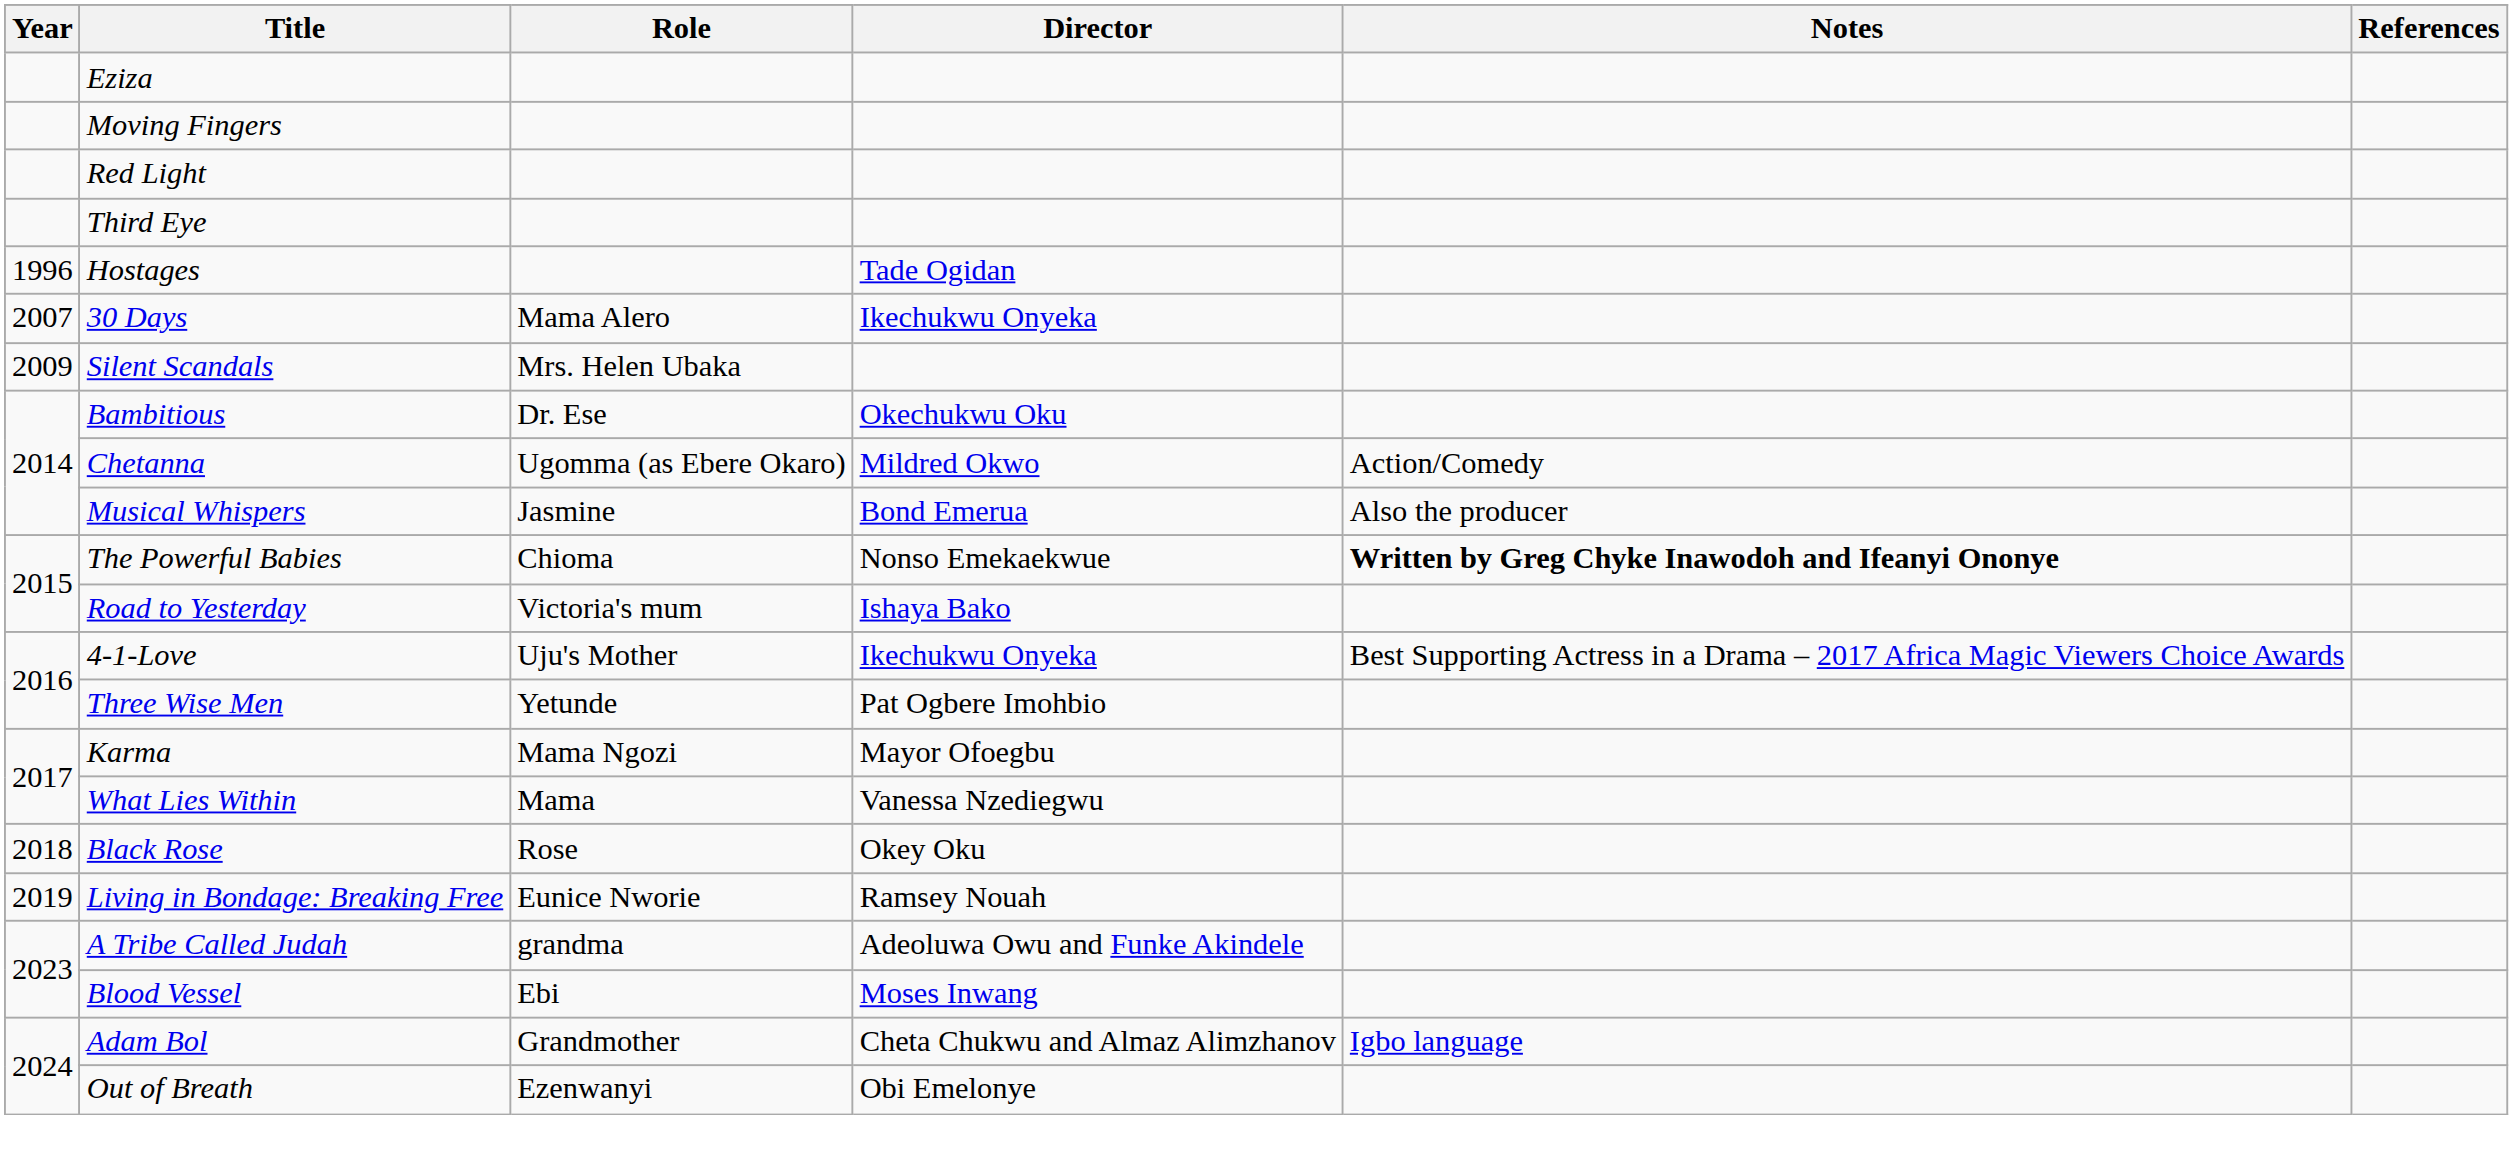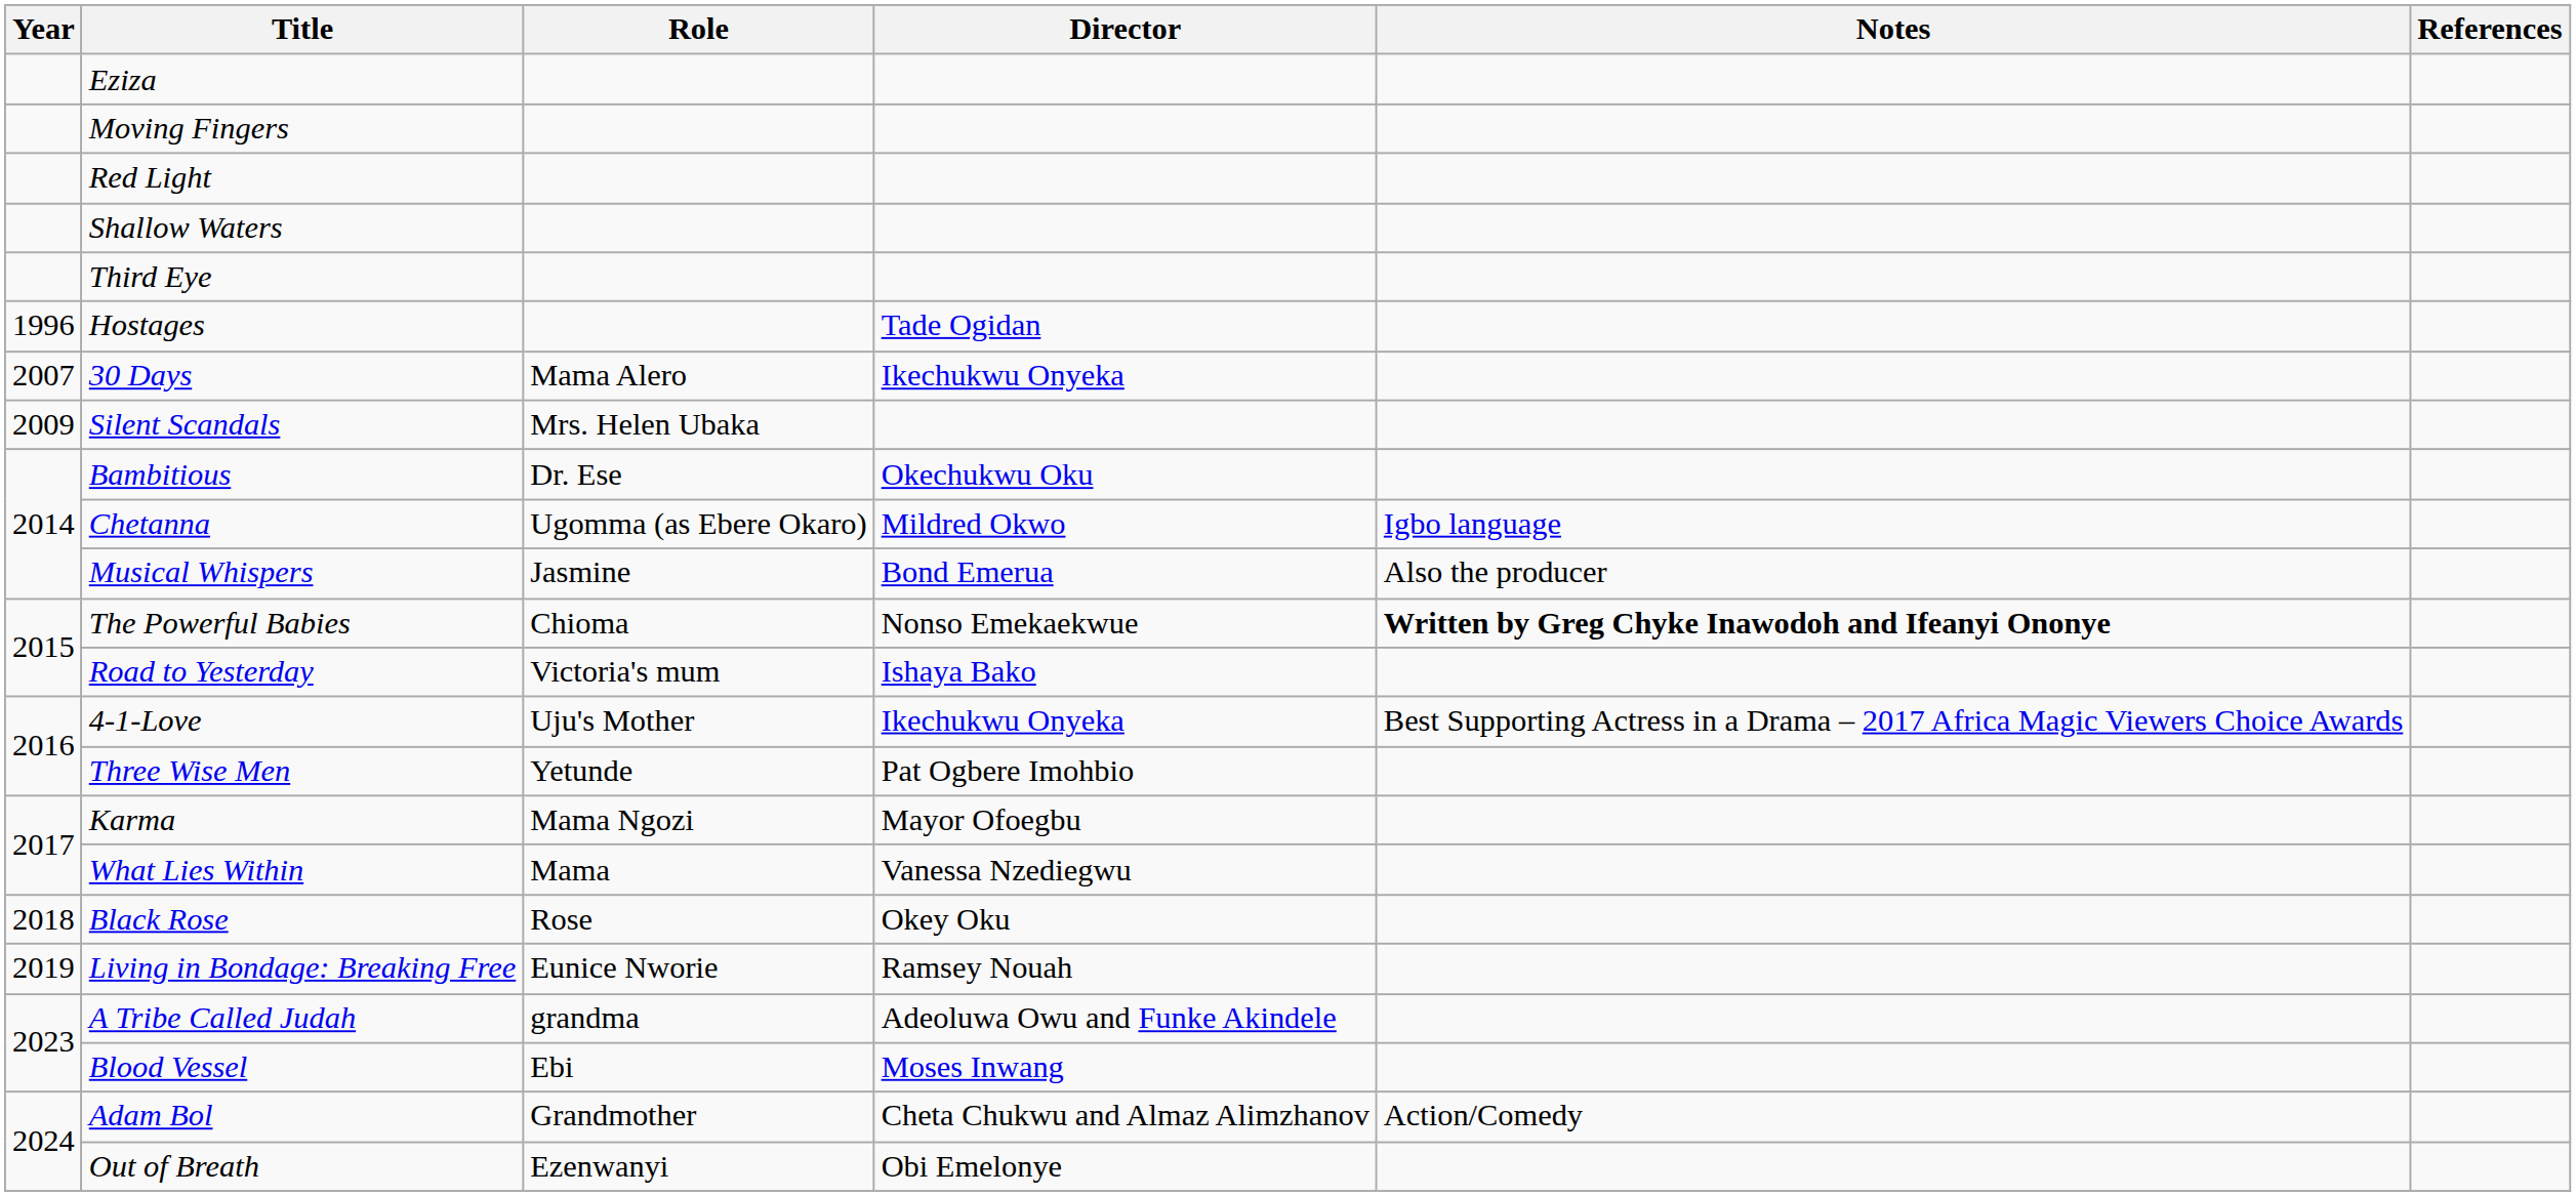+ row: Shallow Waters
Chetanna | Notes: Action/Comedy -> Igbo language
Adam Bol | Notes: Igbo language -> Action/Comedy
